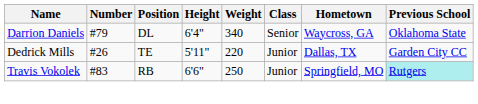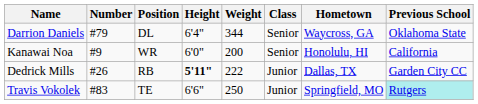Darrion Daniels | Weight: 340 -> 344
+ row: Kanawai Noa | #9 | WR | 6'0" | 200 | Senior | Honolulu, HI | California
Dedrick Mills | Position: TE -> RB
Dedrick Mills | Height: normal -> bold
Dedrick Mills | Weight: 220 -> 222
Travis Vokolek | Position: RB -> TE
